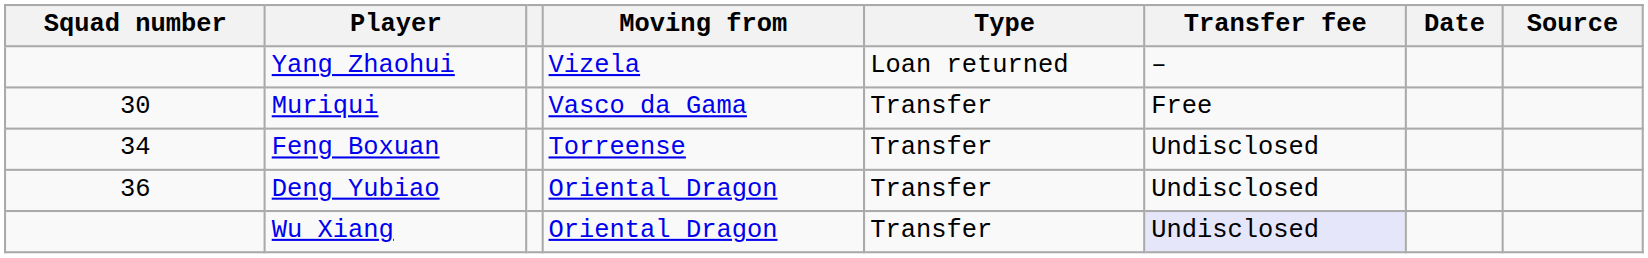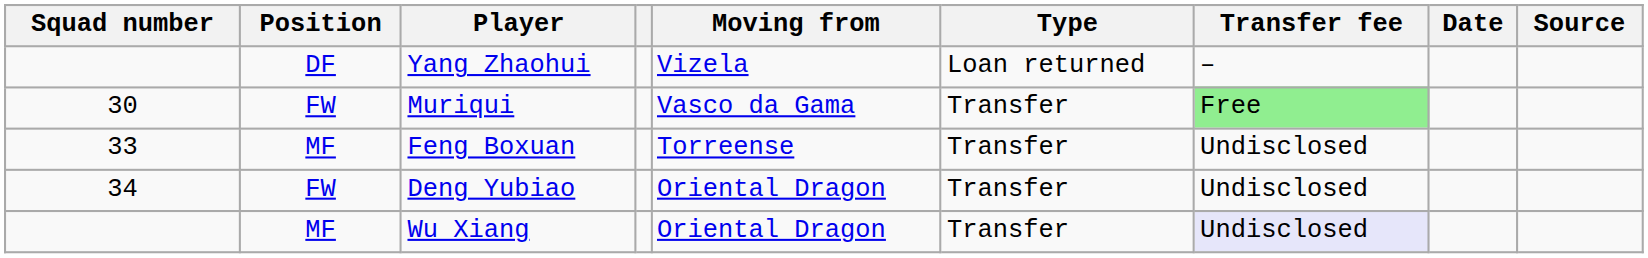+ column: Position | DF | FW | MF | FW | MF
Muriqui | Transfer fee: no background -> lightgreen background
Feng Boxuan | Squad number: 34 -> 33
Deng Yubiao | Squad number: 36 -> 34
